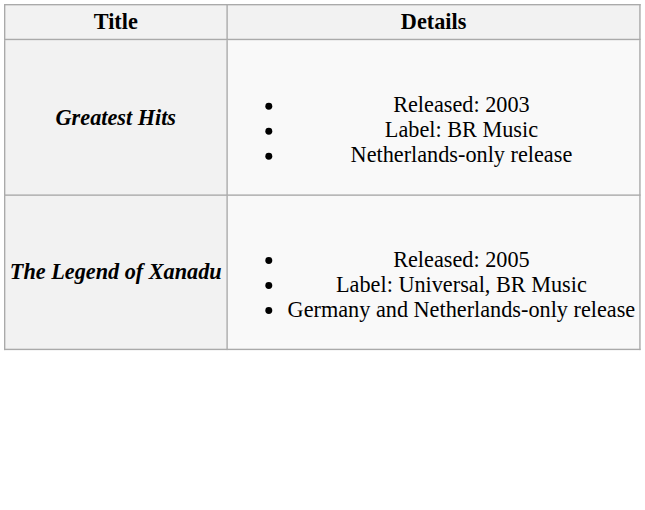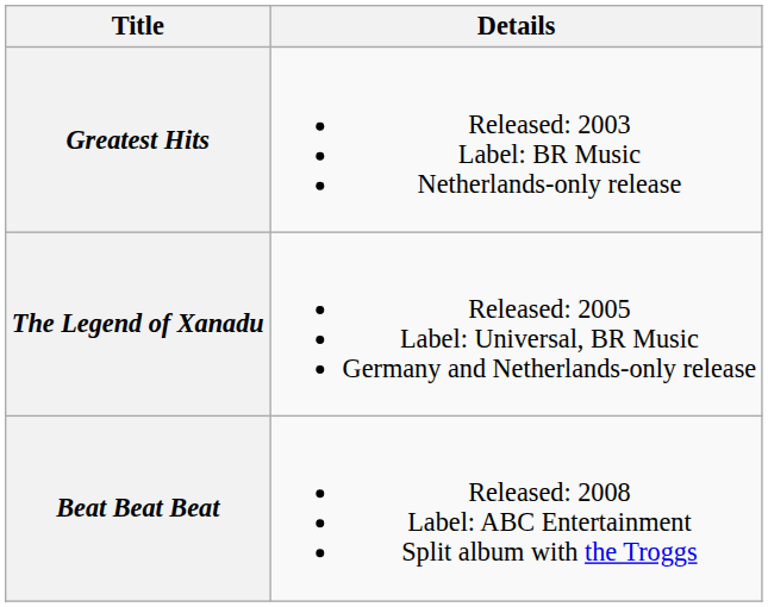+ row: Beat Beat Beat | Released: 2008 Label: ABC Entertainment Split album with the Troggs
